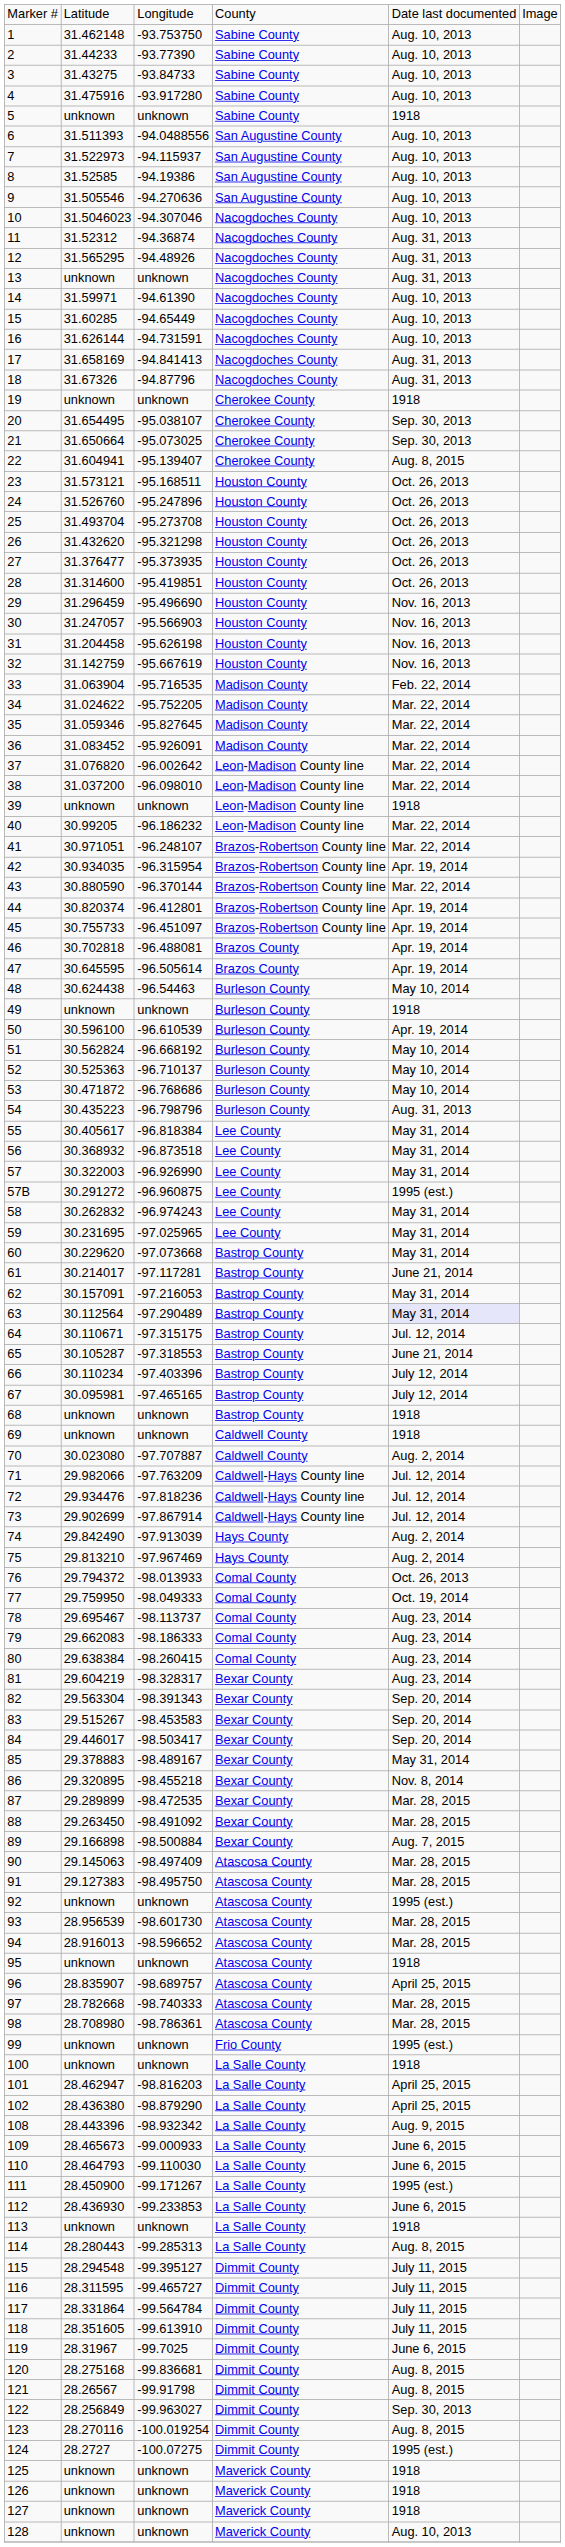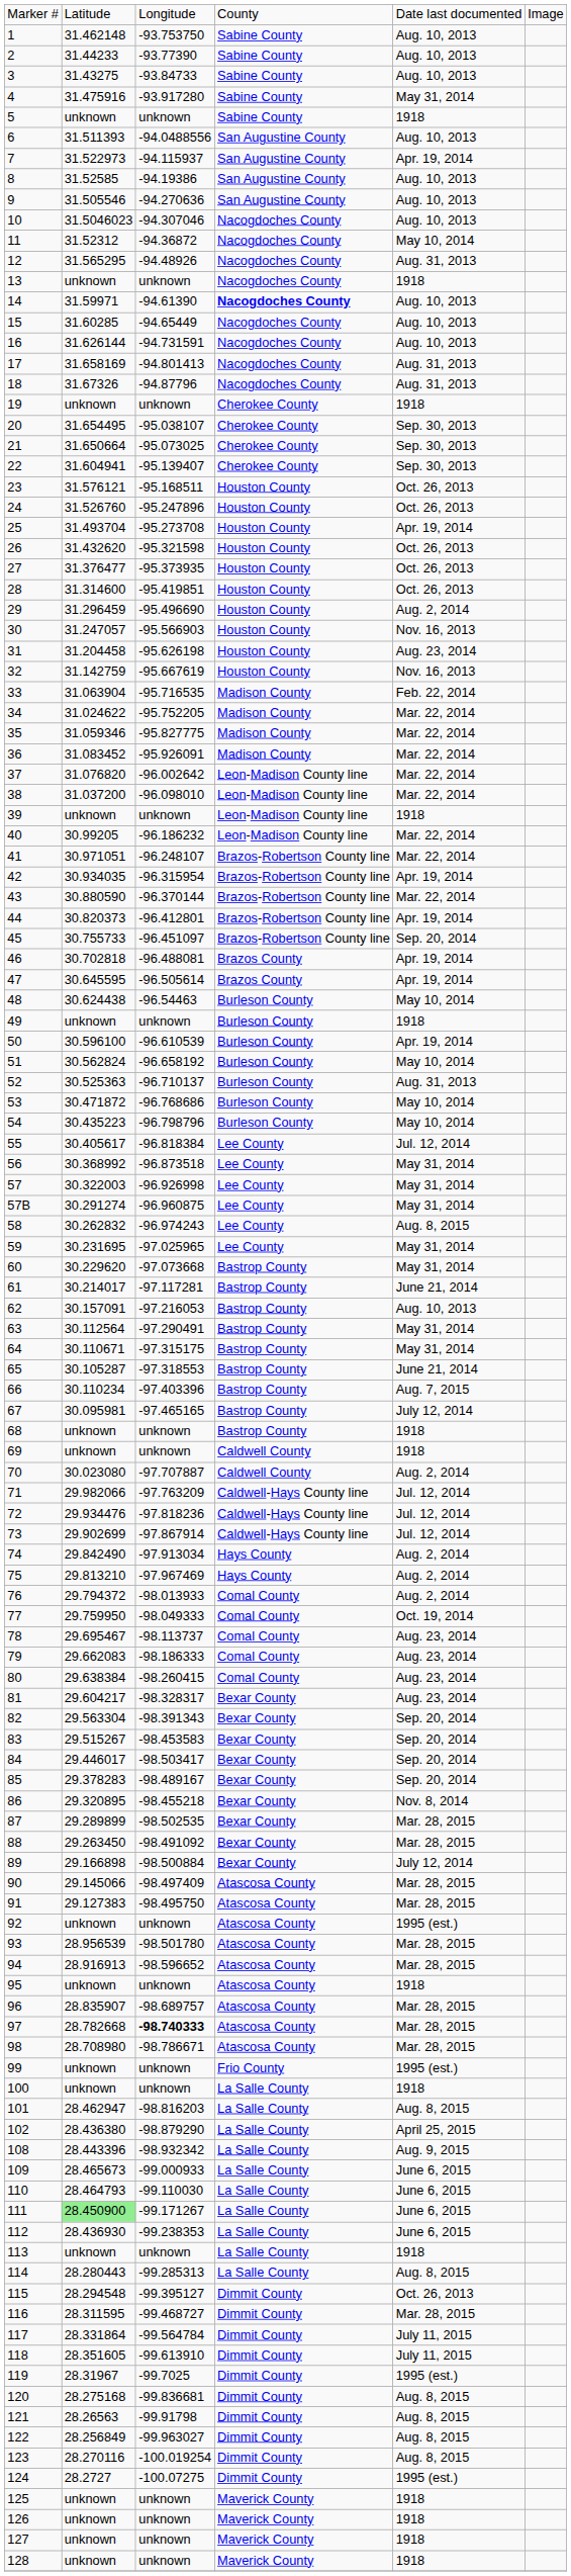4 | column 5: Aug. 10, 2013 -> May 31, 2014
7 | column 5: Aug. 10, 2013 -> Apr. 19, 2014
11 | column 3: -94.36874 -> -94.36872
11 | column 5: Aug. 31, 2013 -> May 10, 2014
13 | column 5: Aug. 31, 2013 -> 1918
14 | column 4: normal -> bold
17 | column 3: -94.841413 -> -94.801413
22 | column 5: Aug. 8, 2015 -> Sep. 30, 2013
23 | column 2: 31.573121 -> 31.576121
25 | column 5: Oct. 26, 2013 -> Apr. 19, 2014
26 | column 3: -95.321298 -> -95.321598
29 | column 5: Nov. 16, 2013 -> Aug. 2, 2014
31 | column 5: Nov. 16, 2013 -> Aug. 23, 2014
35 | column 3: -95.827645 -> -95.827775
44 | column 2: 30.820374 -> 30.820373
45 | column 5: Apr. 19, 2014 -> Sep. 20, 2014
51 | column 3: -96.668192 -> -96.658192
52 | column 5: May 10, 2014 -> Aug. 31, 2013
54 | column 5: Aug. 31, 2013 -> May 10, 2014
55 | column 5: May 31, 2014 -> Jul. 12, 2014
56 | column 2: 30.368932 -> 30.368992
57 | column 3: -96.926990 -> -96.926998
57B | column 2: 30.291272 -> 30.291274
57B | column 5: 1995 (est.) -> May 31, 2014
58 | column 5: May 31, 2014 -> Aug. 8, 2015
62 | column 5: May 31, 2014 -> Aug. 10, 2013
63 | column 3: -97.290489 -> -97.290491
63 | column 5: lavender background -> no background
64 | column 5: Jul. 12, 2014 -> May 31, 2014
66 | column 5: July 12, 2014 -> Aug. 7, 2015
74 | column 3: -97.913039 -> -97.913034
76 | column 5: Oct. 26, 2013 -> Aug. 2, 2014
81 | column 2: 29.604219 -> 29.604217
85 | column 2: 29.378883 -> 29.378283
85 | column 5: May 31, 2014 -> Sep. 20, 2014
87 | column 3: -98.472535 -> -98.502535
89 | column 5: Aug. 7, 2015 -> July 12, 2014
90 | column 2: 29.145063 -> 29.145066
93 | column 3: -98.601730 -> -98.501780
94 | column 2: 28.916013 -> 28.916913
96 | column 5: April 25, 2015 -> Mar. 28, 2015
97 | column 3: normal -> bold
98 | column 3: -98.786361 -> -98.786671
101 | column 5: April 25, 2015 -> Aug. 8, 2015
111 | column 2: no background -> lightgreen background
111 | column 5: 1995 (est.) -> June 6, 2015
112 | column 3: -99.233853 -> -99.238353
115 | column 5: July 11, 2015 -> Oct. 26, 2013
116 | column 3: -99.465727 -> -99.468727
116 | column 5: July 11, 2015 -> Mar. 28, 2015
119 | column 5: June 6, 2015 -> 1995 (est.)
121 | column 2: 28.26567 -> 28.26563
122 | column 5: Sep. 30, 2013 -> Aug. 8, 2015
128 | column 5: Aug. 10, 2013 -> 1918
